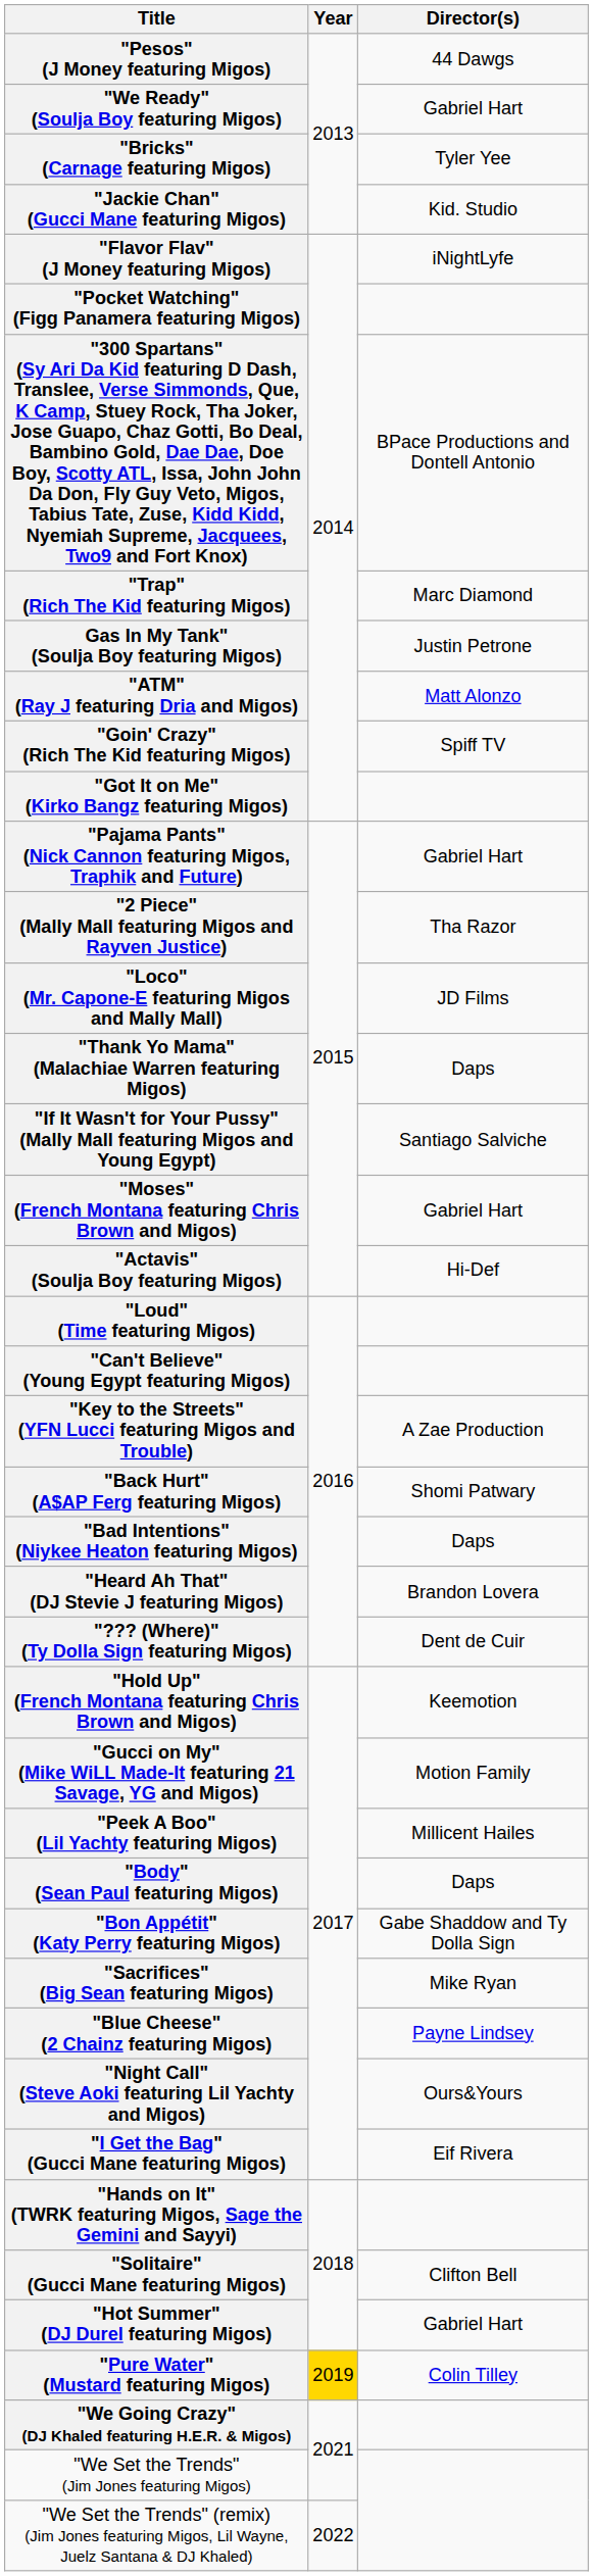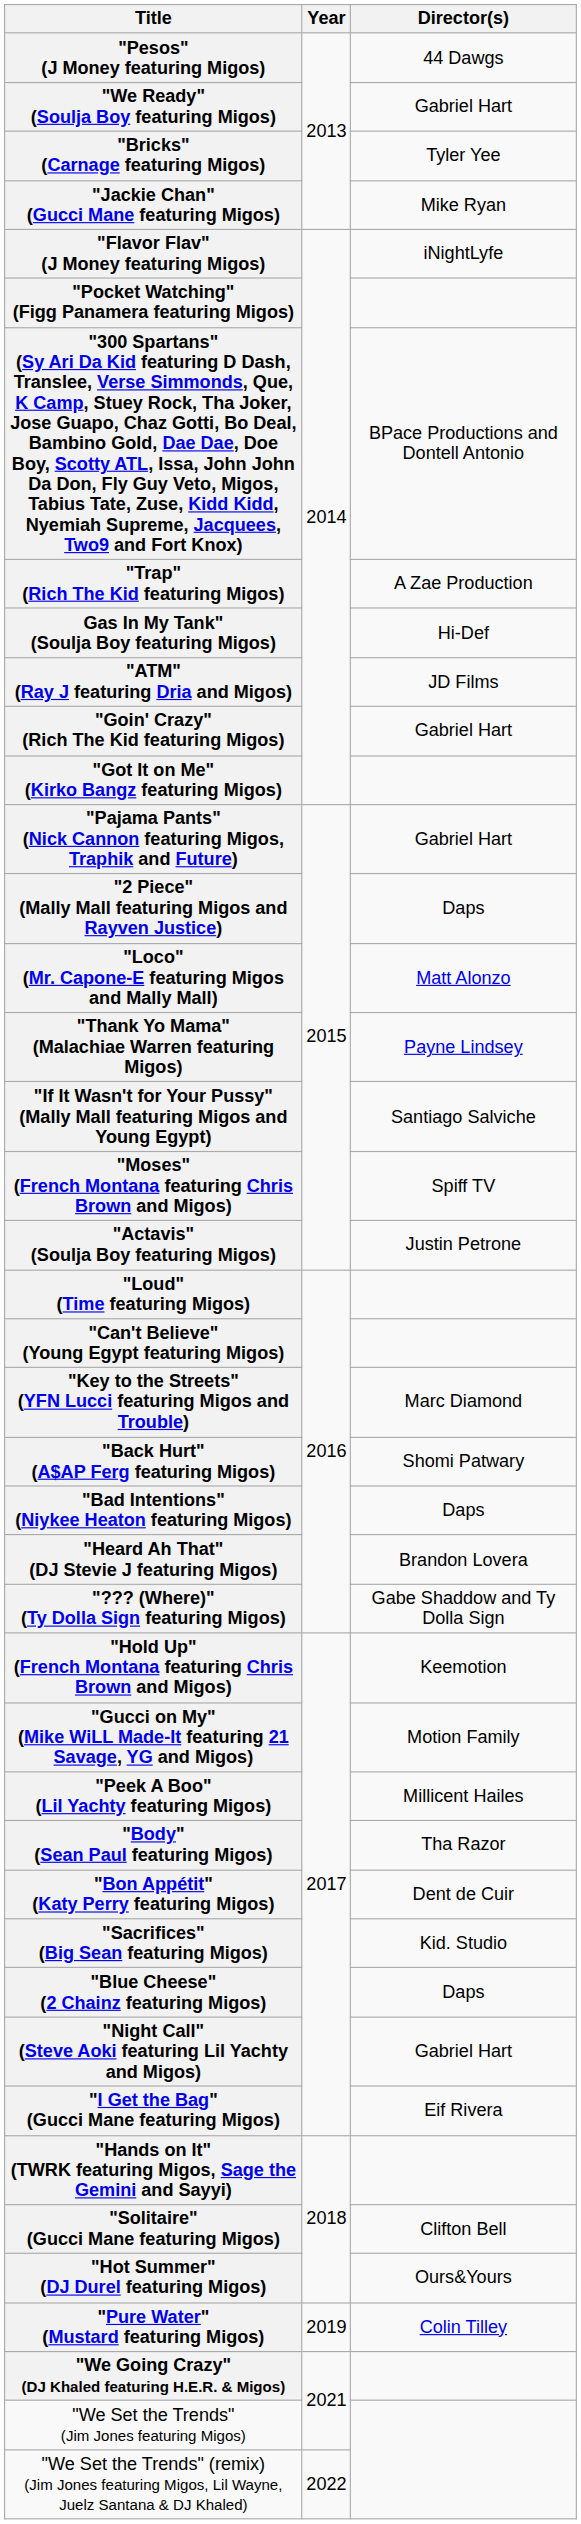"Jackie Chan" (Gucci Mane featuring Migos) | Director(s): Kid. Studio -> Mike Ryan
"Trap" (Rich The Kid featuring Migos) | Director(s): Marc Diamond -> A Zae Production
Gas In My Tank" (Soulja Boy featuring Migos) | Director(s): Justin Petrone -> Hi-Def
"ATM" (Ray J featuring Dria and Migos) | Director(s): Matt Alonzo -> JD Films
"Goin' Crazy" (Rich The Kid featuring Migos) | Director(s): Spiff TV -> Gabriel Hart
"2 Piece" (Mally Mall featuring Migos and Rayven Justice) | Director(s): Tha Razor -> Daps
"Loco" (Mr. Capone-E featuring Migos and Mally Mall) | Director(s): JD Films -> Matt Alonzo
"Thank Yo Mama" (Malachiae Warren featuring Migos) | Director(s): Daps -> Payne Lindsey
"Moses" (French Montana featuring Chris Brown and Migos) | Director(s): Gabriel Hart -> Spiff TV
"Actavis" (Soulja Boy featuring Migos) | Director(s): Hi-Def -> Justin Petrone
"Key to the Streets" (YFN Lucci featuring Migos and Trouble) | Director(s): A Zae Production -> Marc Diamond
"??? (Where)" (Ty Dolla Sign featuring Migos) | Director(s): Dent de Cuir -> Gabe Shaddow and Ty Dolla Sign
"Body" (Sean Paul featuring Migos) | Director(s): Daps -> Tha Razor
"Bon Appétit" (Katy Perry featuring Migos) | Director(s): Gabe Shaddow and Ty Dolla Sign -> Dent de Cuir
"Sacrifices" (Big Sean featuring Migos) | Director(s): Mike Ryan -> Kid. Studio
"Blue Cheese" (2 Chainz featuring Migos) | Director(s): Payne Lindsey -> Daps
"Night Call" (Steve Aoki featuring Lil Yachty and Migos) | Director(s): Ours&Yours -> Gabriel Hart
"Hot Summer" (DJ Durel featuring Migos) | Director(s): Gabriel Hart -> Ours&Yours
"Pure Water" (Mustard featuring Migos) | Year: gold background -> no background
